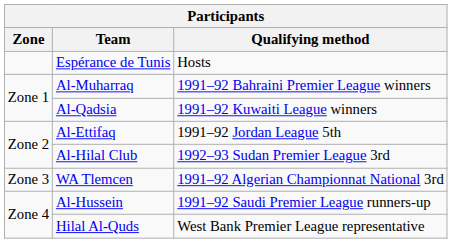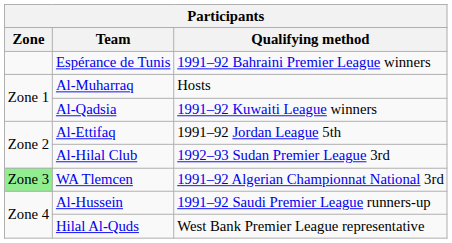Espérance de Tunis | Qualifying method: Hosts -> 1991–92 Bahraini Premier League winners
Al-Muharraq | Qualifying method: 1991–92 Bahraini Premier League winners -> Hosts
WA Tlemcen | Zone: no background -> lightgreen background
